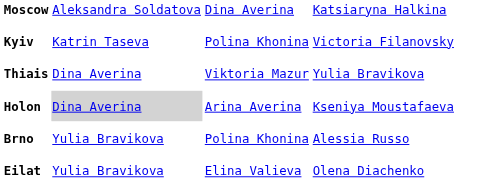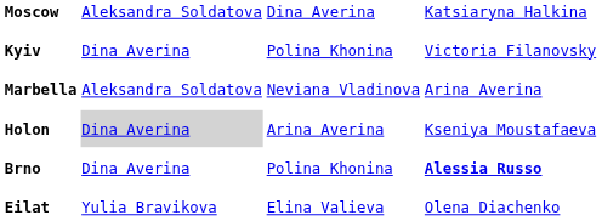Kyiv | column 2: Katrin Taseva -> Dina Averina
- row: Thiais | Dina Averina | Viktoria Mazur | Yulia Bravikova
+ row: Marbella | Aleksandra Soldatova | Neviana Vladinova | Arina Averina
Brno | column 2: Yulia Bravikova -> Dina Averina
Brno | column 4: normal -> bold
